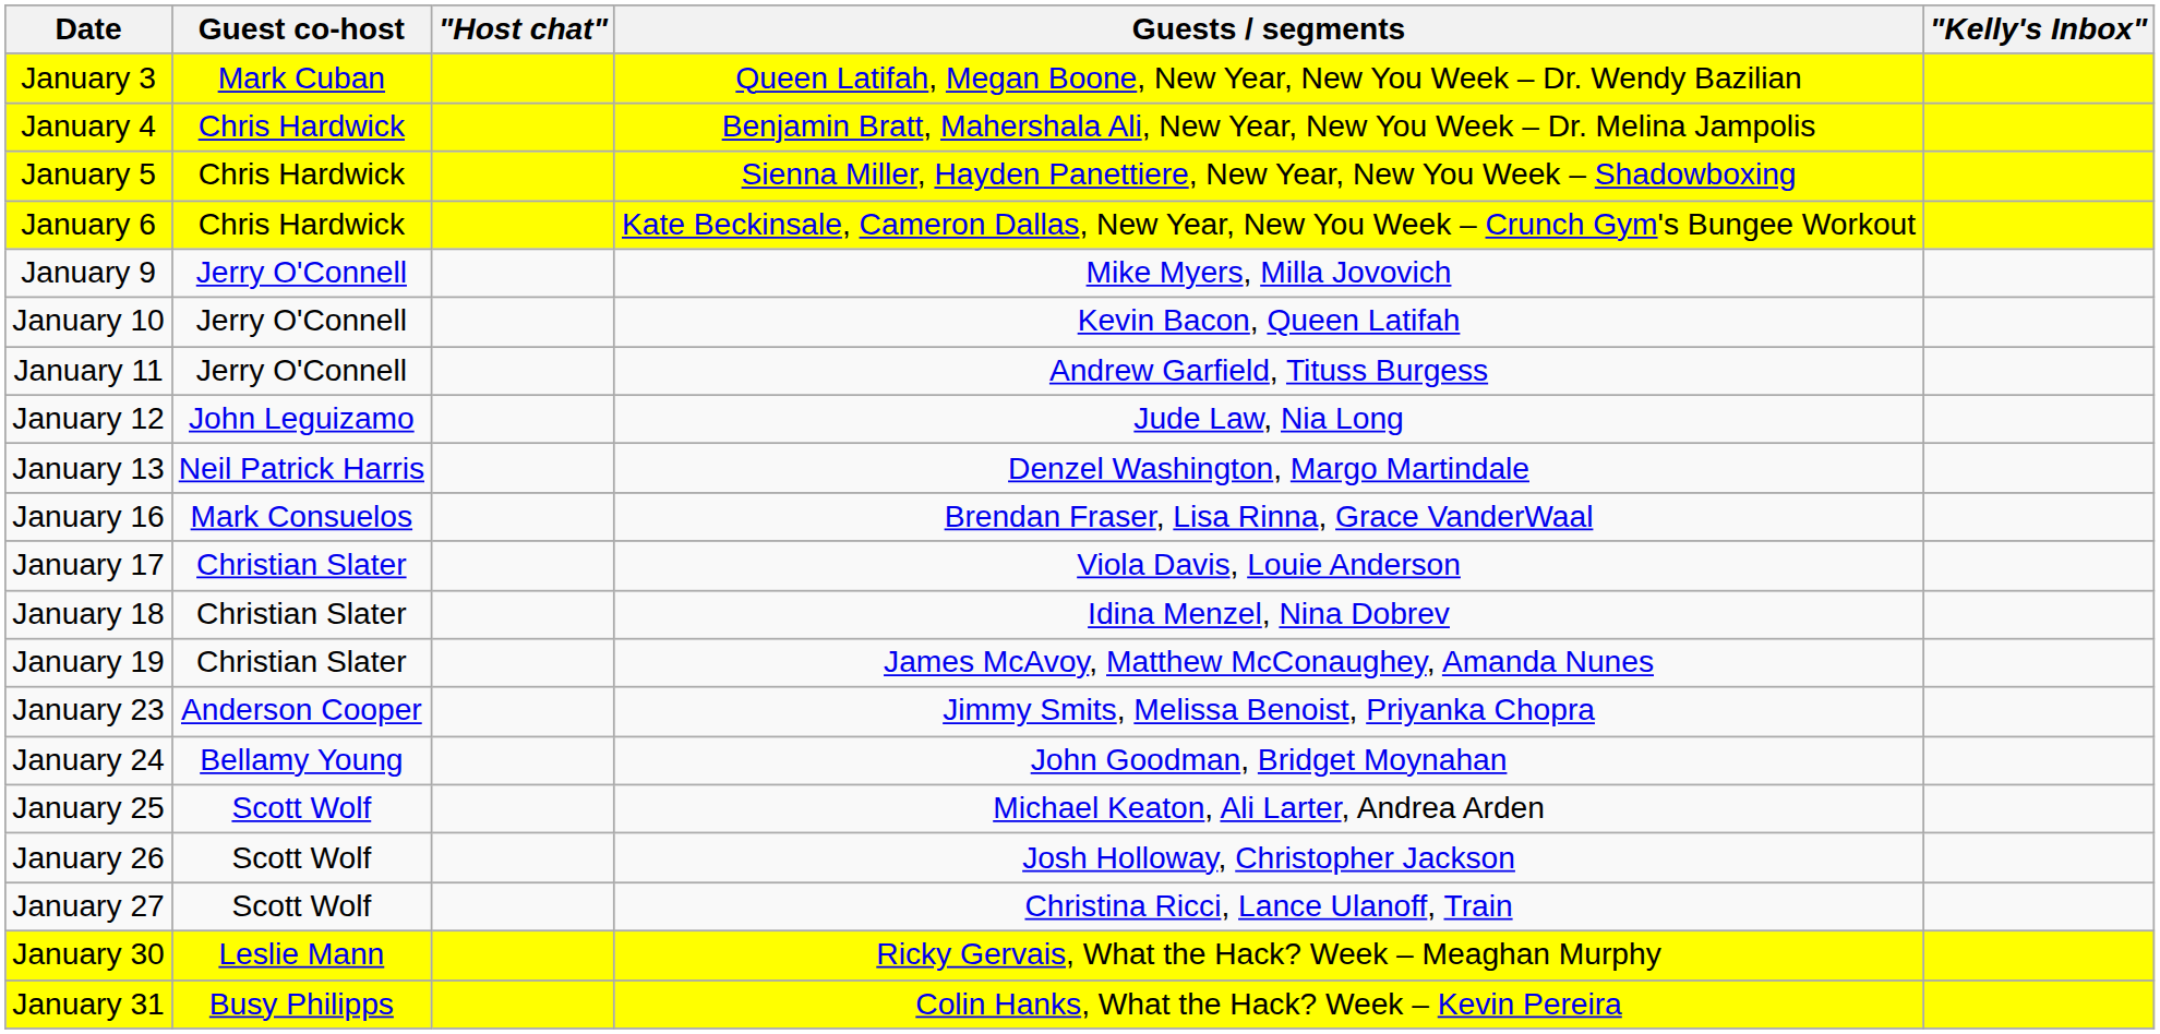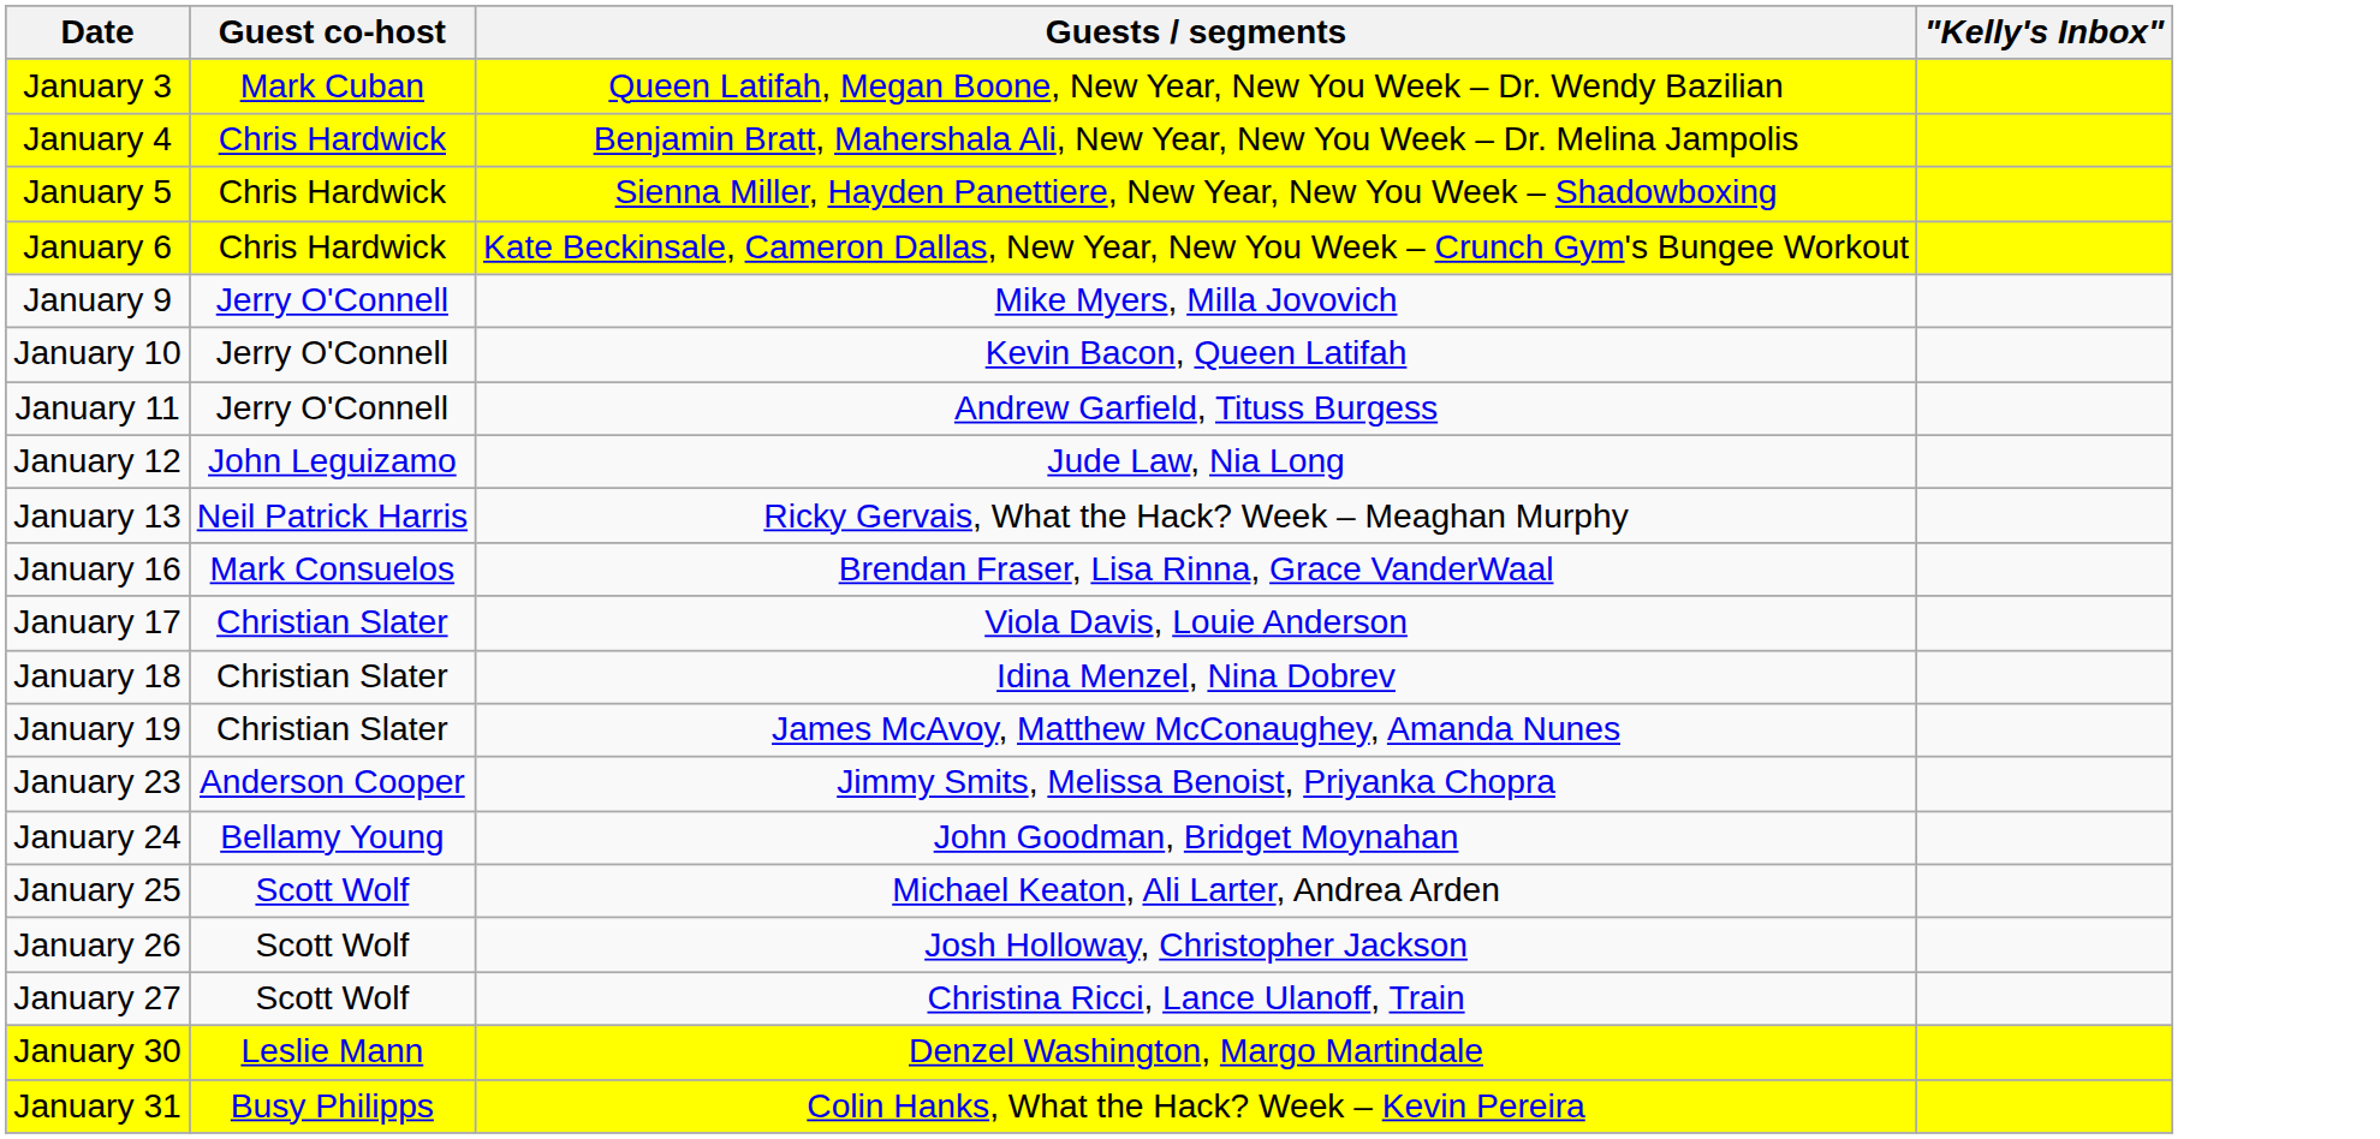- column: "Host chat"
January 13 | Guests / segments: Denzel Washington, Margo Martindale -> Ricky Gervais, What the Hack? Week – Meaghan Murphy
January 30 | Guests / segments: Ricky Gervais, What the Hack? Week – Meaghan Murphy -> Denzel Washington, Margo Martindale
